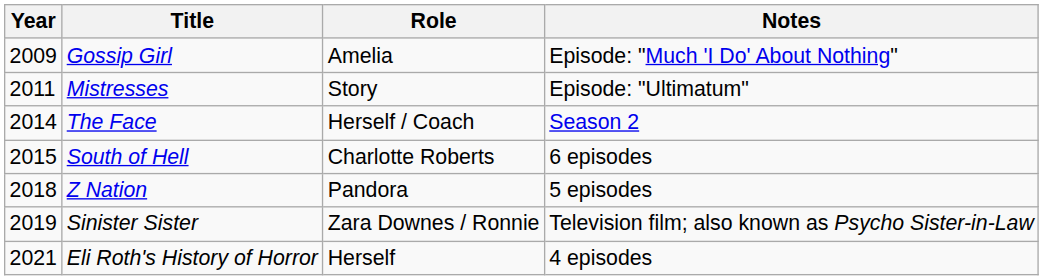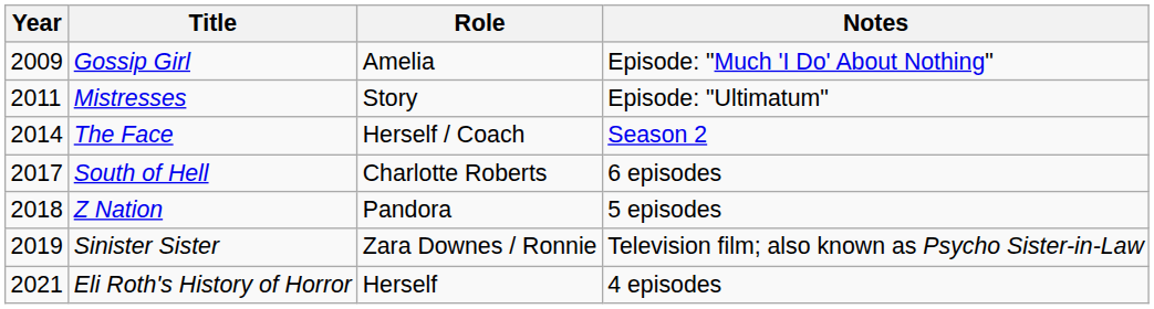South of Hell | Year: 2015 -> 2017
